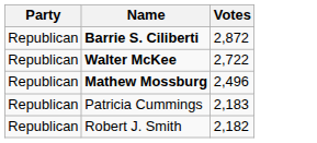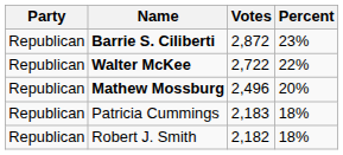+ column: Percent | 23% | 22% | 20% | 18% | 18%
